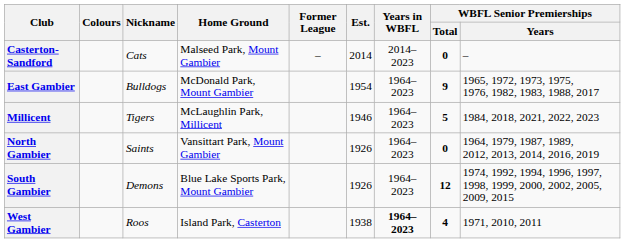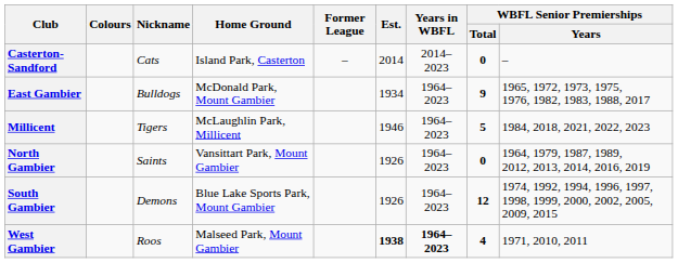Casterton-Sandford | Home Ground: Malseed Park, Mount Gambier -> Island Park, Casterton
East Gambier | Est.: 1954 -> 1934
West Gambier | Home Ground: Island Park, Casterton -> Malseed Park, Mount Gambier
West Gambier | Est.: normal -> bold
